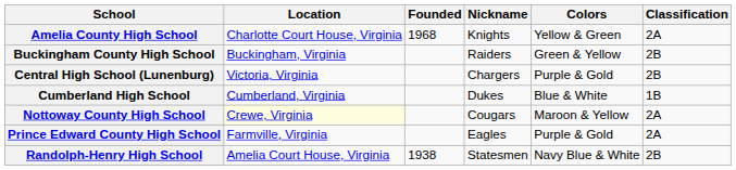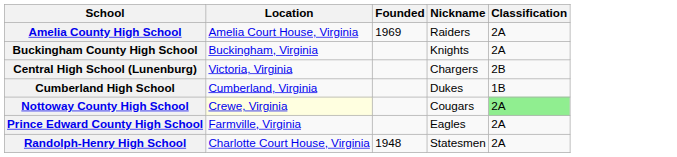- column: Colors | Yellow & Green | Green & Yellow | Purple & Gold | Blue & White | Maroon & Yellow | Purple & Gold | Navy Blue & White
Amelia County High School | Location: Charlotte Court House, Virginia -> Amelia Court House, Virginia
Amelia County High School | Founded: 1968 -> 1969
Amelia County High School | Nickname: Knights -> Raiders
Buckingham County High School | Nickname: Raiders -> Knights
Buckingham County High School | Classification: 2B -> 2A
Nottoway County High School | Classification: no background -> lightgreen background
Randolph-Henry High School | Location: Amelia Court House, Virginia -> Charlotte Court House, Virginia
Randolph-Henry High School | Founded: 1938 -> 1948
Randolph-Henry High School | Classification: 2B -> 2A
